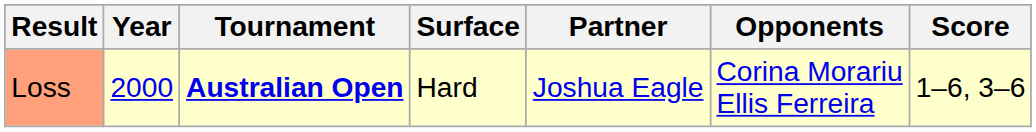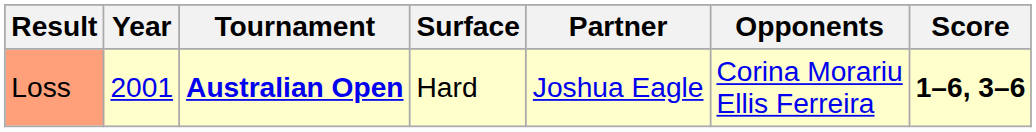Loss | Year: 2000 -> 2001
Loss | Score: normal -> bold
